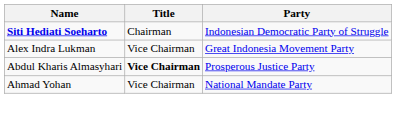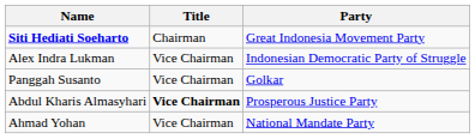Siti Hediati Soeharto | Party: Indonesian Democratic Party of Struggle -> Great Indonesia Movement Party
Alex Indra Lukman | Party: Great Indonesia Movement Party -> Indonesian Democratic Party of Struggle
+ row: Panggah Susanto | Vice Chairman | Golkar
